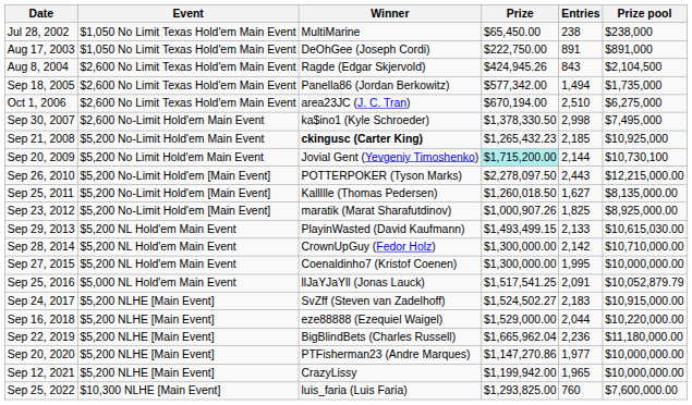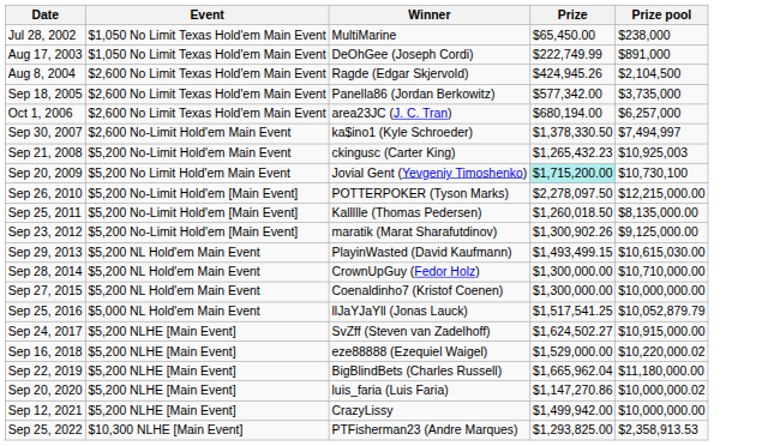- column: Entries | 238 | 891 | 843 | 1,494 | 2,510 | 2,998 | 2,185 | 2,144 | 2,443 | 1,627 | 1,825 | 2,133 | 2,142 | 1,995 | 2,091 | 2,183 | 2,044 | 2,236 | 1,977 | 1,965 | 760
Aug 17, 2003 | Prize: $222,750.00 -> $222,749.99
Sep 18, 2005 | Prize pool: $1,735,000 -> $3,735,000
Oct 1, 2006 | Prize: $670,194.00 -> $680,194.00
Oct 1, 2006 | Prize pool: $6,275,000 -> $6,257,000
Sep 30, 2007 | Prize pool: $7,495,000 -> $7,494,997
Sep 21, 2008 | Winner: bold -> normal
Sep 21, 2008 | Prize pool: $10,925,000 -> $10,925,003
Sep 23, 2012 | Prize: $1,000,907.26 -> $1,300,902.26
Sep 23, 2012 | Prize pool: $8,925,000.00 -> $9,125,000.00
Sep 24, 2017 | Prize: $1,524,502.27 -> $1,624,502.27
Sep 16, 2018 | Prize pool: $10,220,000.00 -> $10,220,000.02
Sep 20, 2020 | Winner: PTFisherman23 (Andre Marques) -> luis_faria (Luis Faria)
Sep 20, 2020 | Prize pool: $10,000,000.00 -> $10,000,000.02
Sep 12, 2021 | Prize: $1,199,942.00 -> $1,499,942.00
Sep 25, 2022 | Winner: luis_faria (Luis Faria) -> PTFisherman23 (Andre Marques)
Sep 25, 2022 | Prize pool: $7,600,000.00 -> $2,358,913.53
